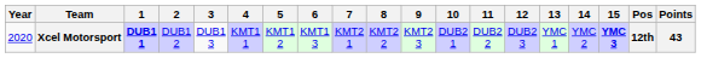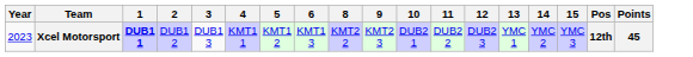- column: 7 | KMT2 1
Xcel Motorsport | Year: 2020 -> 2023
Xcel Motorsport | 15: bold -> normal
Xcel Motorsport | Points: 43 -> 45
